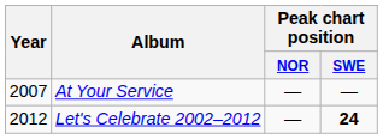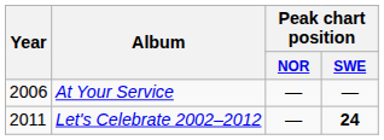At Your Service | Year: 2007 -> 2006
Let's Celebrate 2002–2012 | Year: 2012 -> 2011
